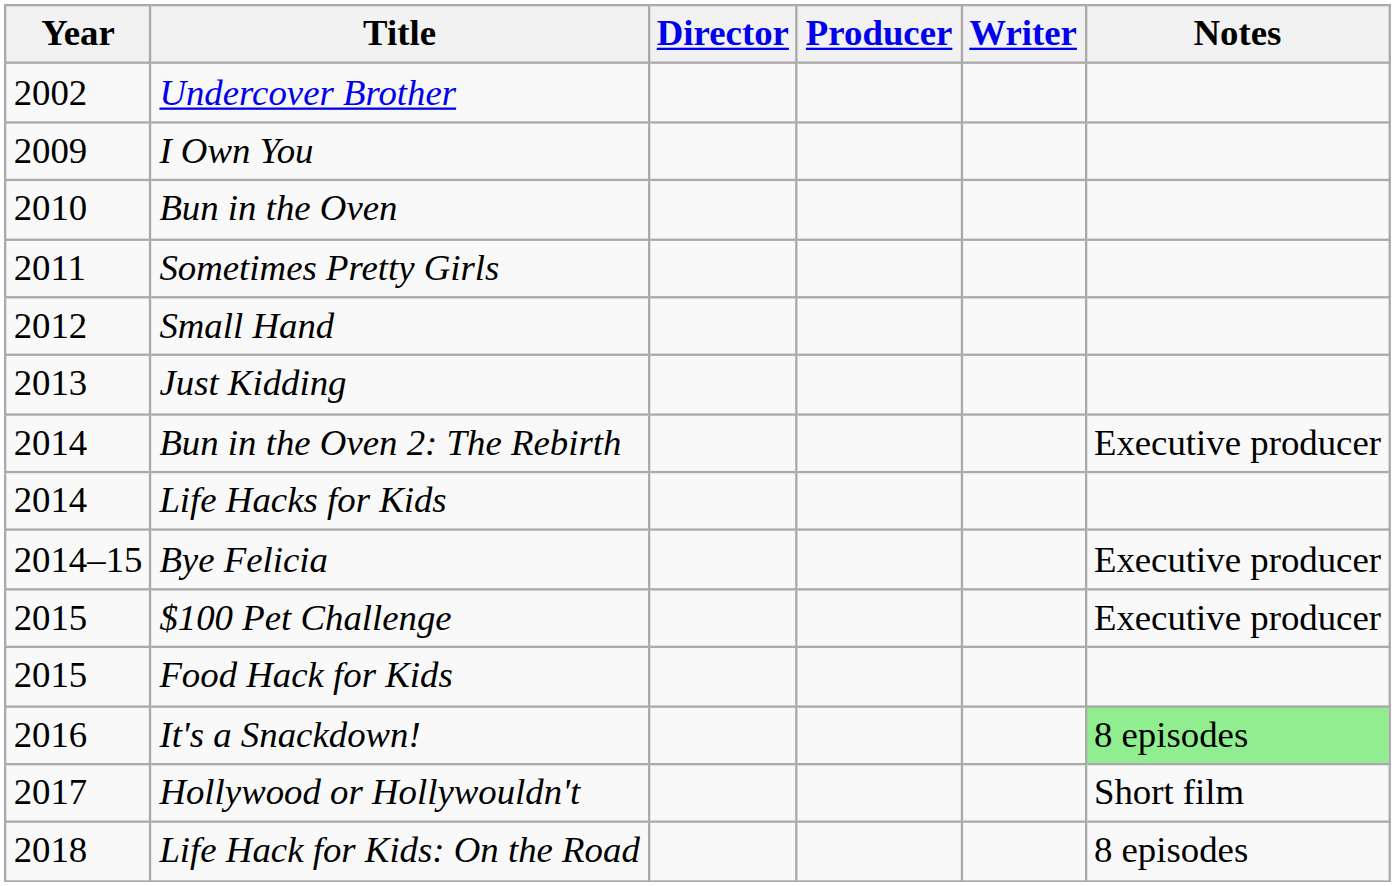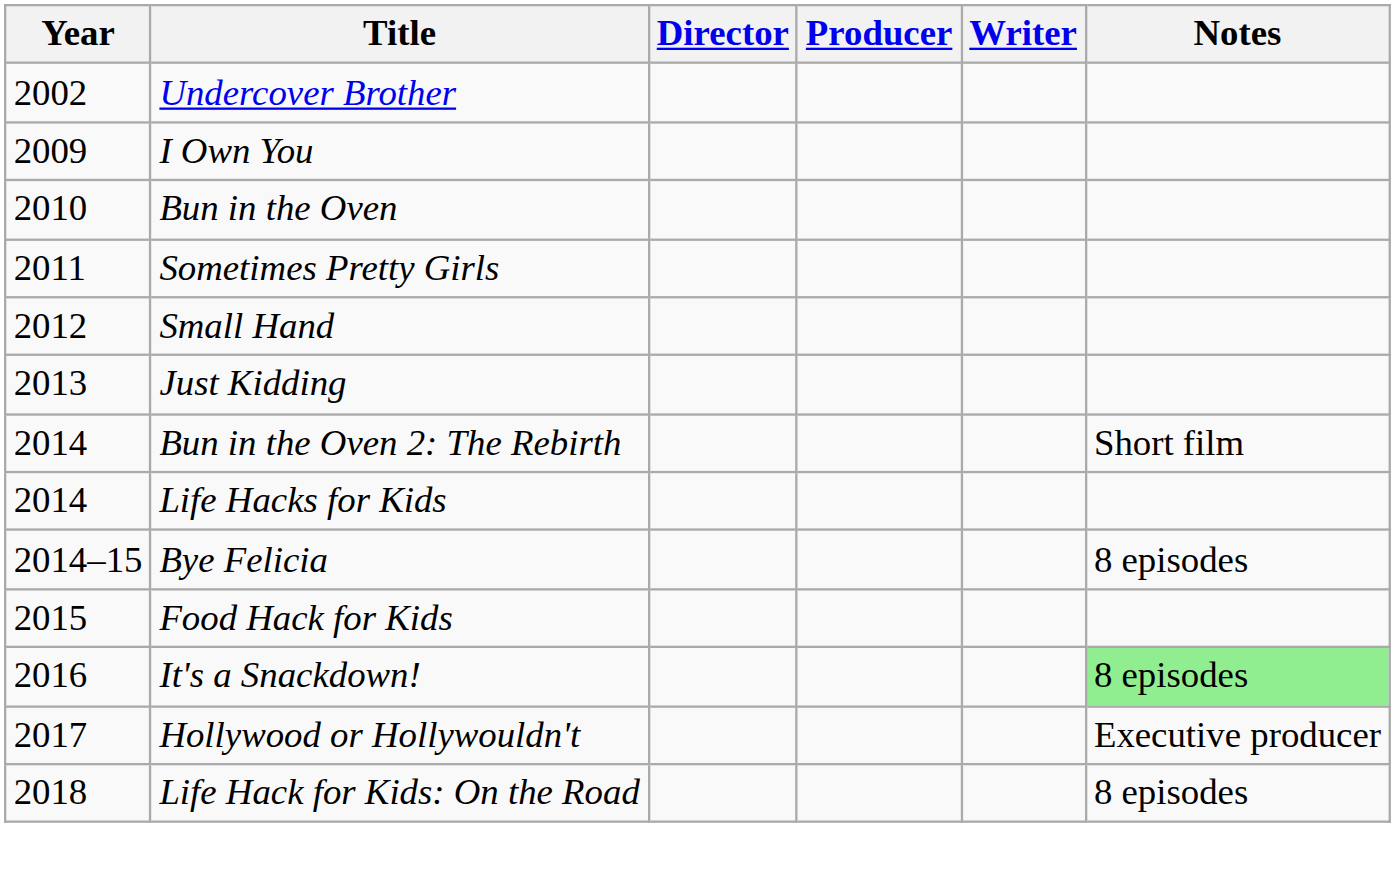Bun in the Oven 2: The Rebirth | Notes: Executive producer -> Short film
Bye Felicia | Notes: Executive producer -> 8 episodes
- row: 2015 | $100 Pet Challenge | Executive producer
Hollywood or Hollywouldn't | Notes: Short film -> Executive producer
